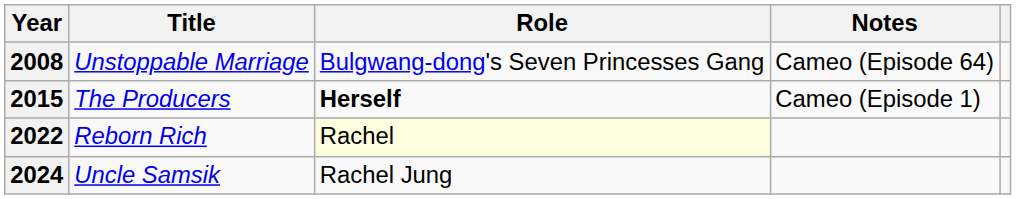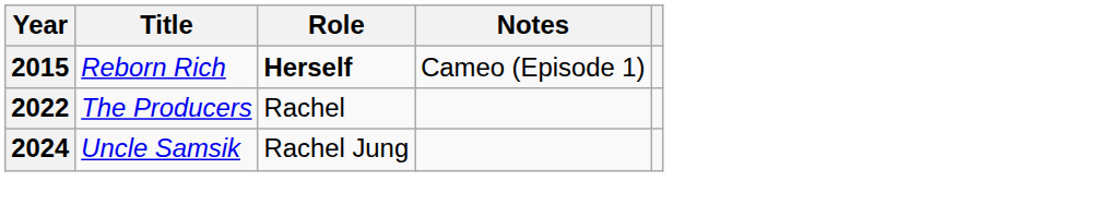- row: 2008 | Unstoppable Marriage | Bulgwang-dong's Seven Princesses Gang | Cameo (Episode 64)
2015 | Title: The Producers -> Reborn Rich
2022 | Title: Reborn Rich -> The Producers
2022 | Role: lightyellow background -> no background
